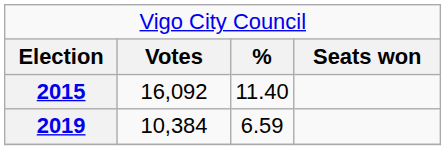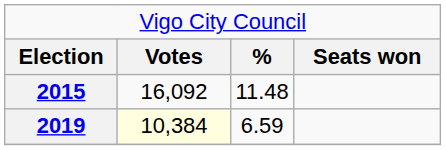2015 | column 3: 11.40 -> 11.48
2019 | column 2: no background -> lightyellow background
